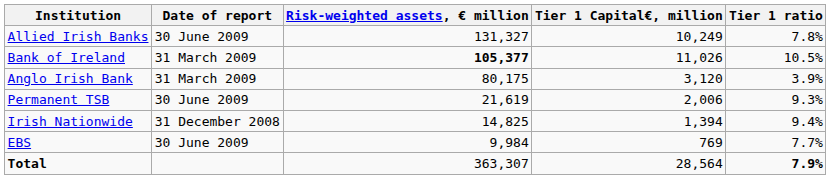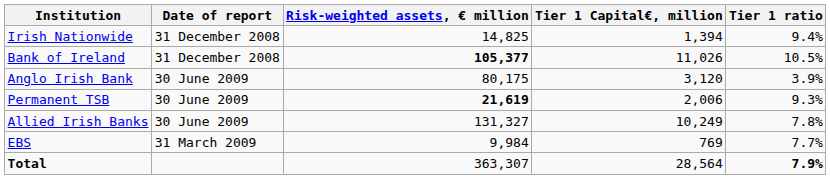rows swapped: Allied Irish Banks <-> Irish Nationwide
Bank of Ireland | Date of report: 31 March 2009 -> 31 December 2008
Anglo Irish Bank | Date of report: 31 March 2009 -> 30 June 2009
Permanent TSB | Risk-weighted assets, € million: normal -> bold
EBS | Date of report: 30 June 2009 -> 31 March 2009
